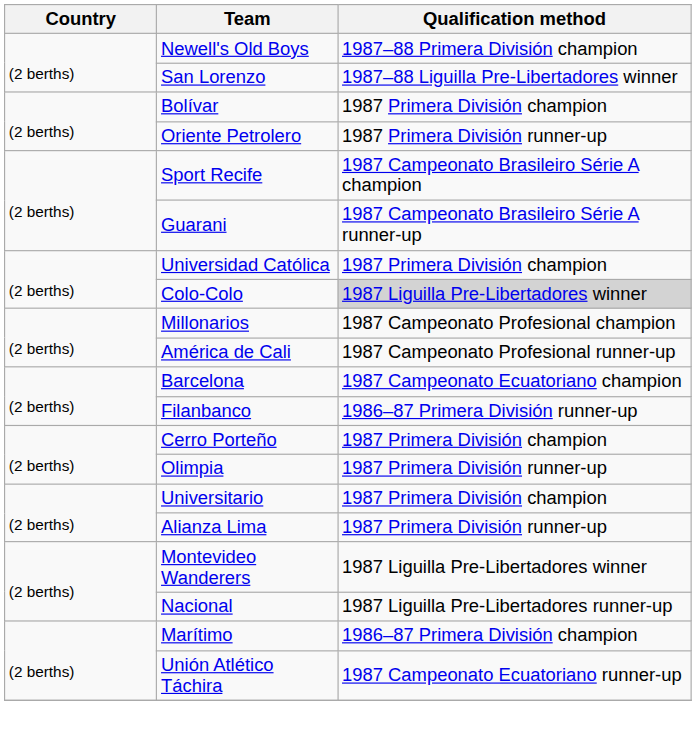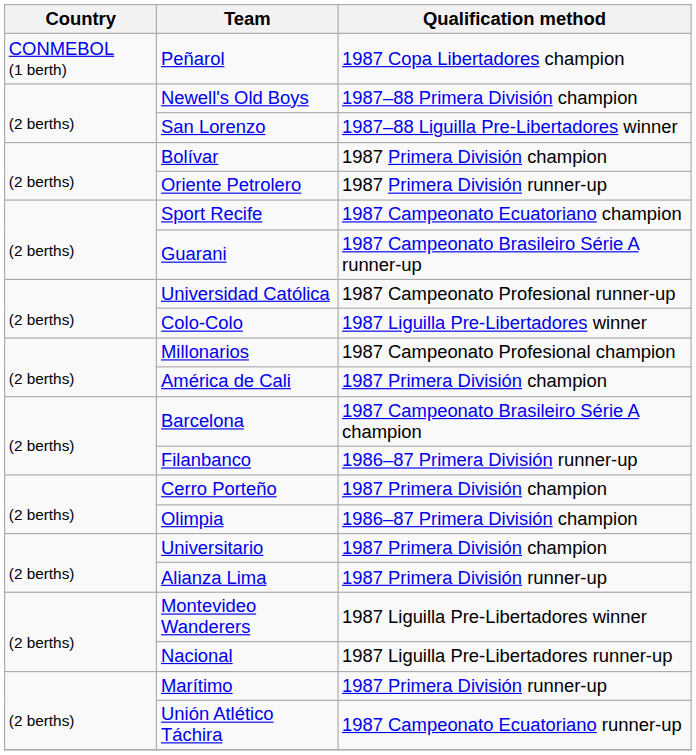+ row: CONMEBOL (1 berth) | Peñarol | 1987 Copa Libertadores champion
Sport Recife | Qualification method: 1987 Campeonato Brasileiro Série A champion -> 1987 Campeonato Ecuatoriano champion
Universidad Católica | Qualification method: 1987 Primera División champion -> 1987 Campeonato Profesional runner-up
Colo-Colo | Qualification method: lightgrey background -> no background
América de Cali | Qualification method: 1987 Campeonato Profesional runner-up -> 1987 Primera División champion
Barcelona | Qualification method: 1987 Campeonato Ecuatoriano champion -> 1987 Campeonato Brasileiro Série A champion
Olimpia | Qualification method: 1987 Primera División runner-up -> 1986–87 Primera División champion
Marítimo | Qualification method: 1986–87 Primera División champion -> 1987 Primera División runner-up
